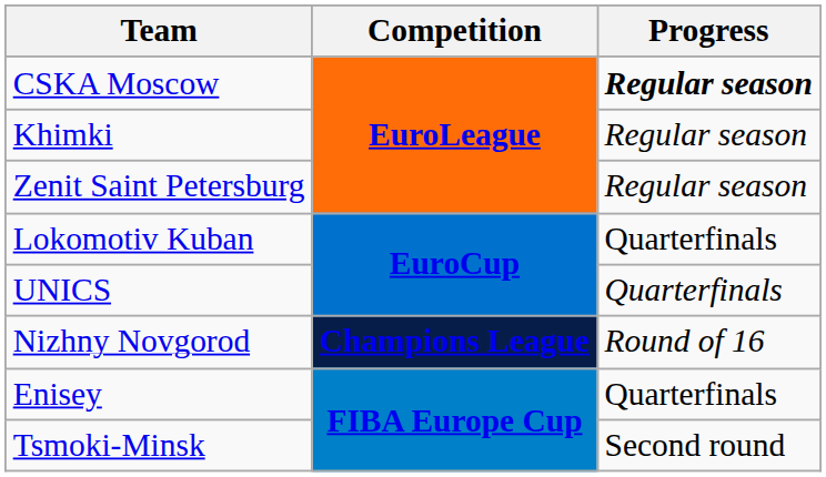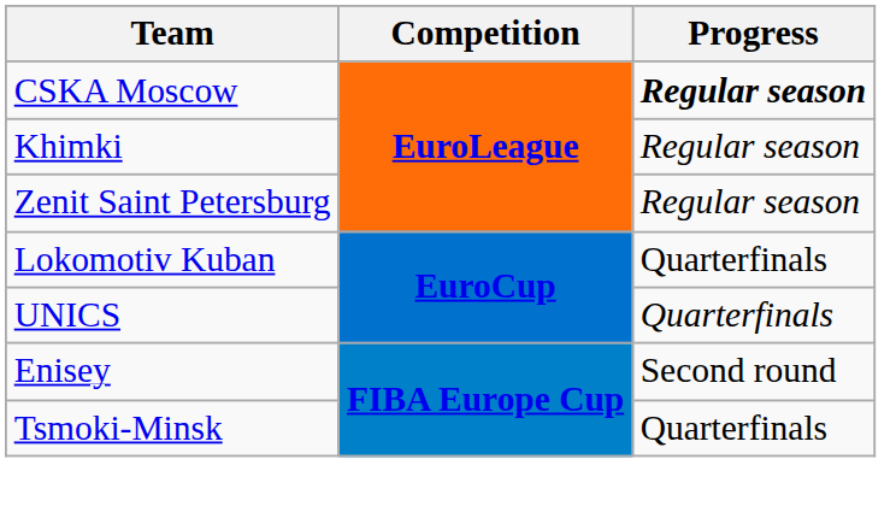- row: Nizhny Novgorod | Champions League | Round of 16
Enisey | Progress: Quarterfinals -> Second round
Tsmoki-Minsk | Progress: Second round -> Quarterfinals
